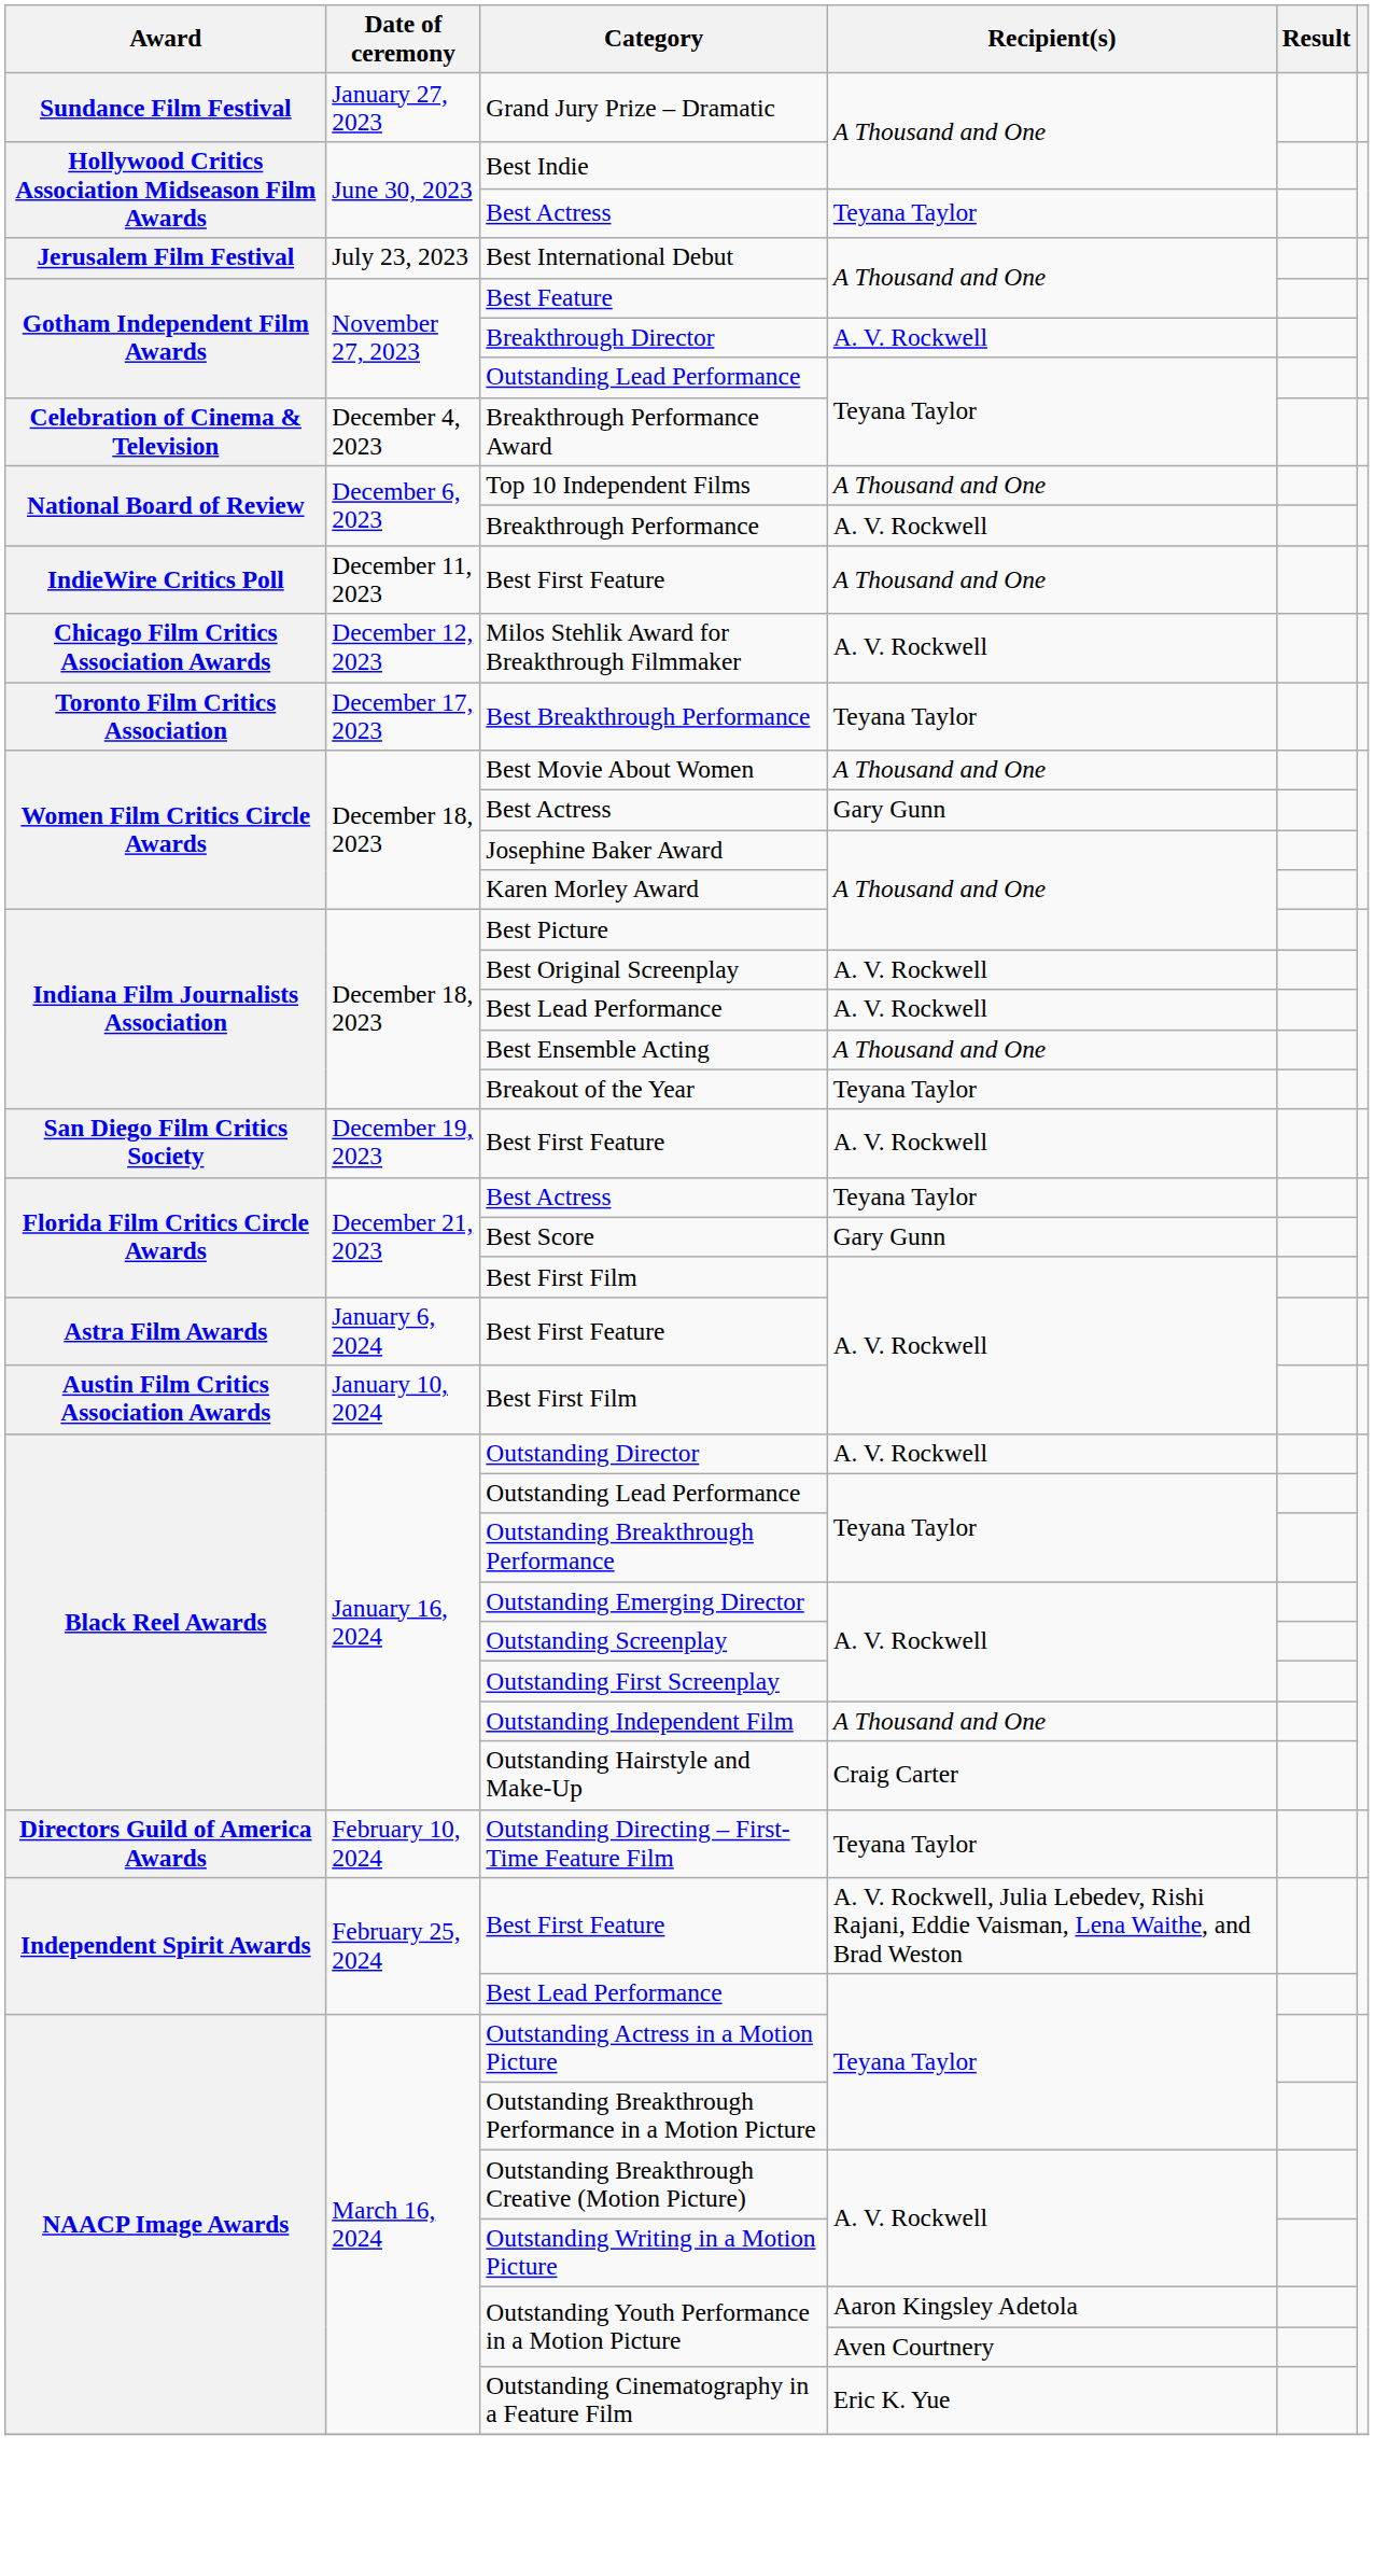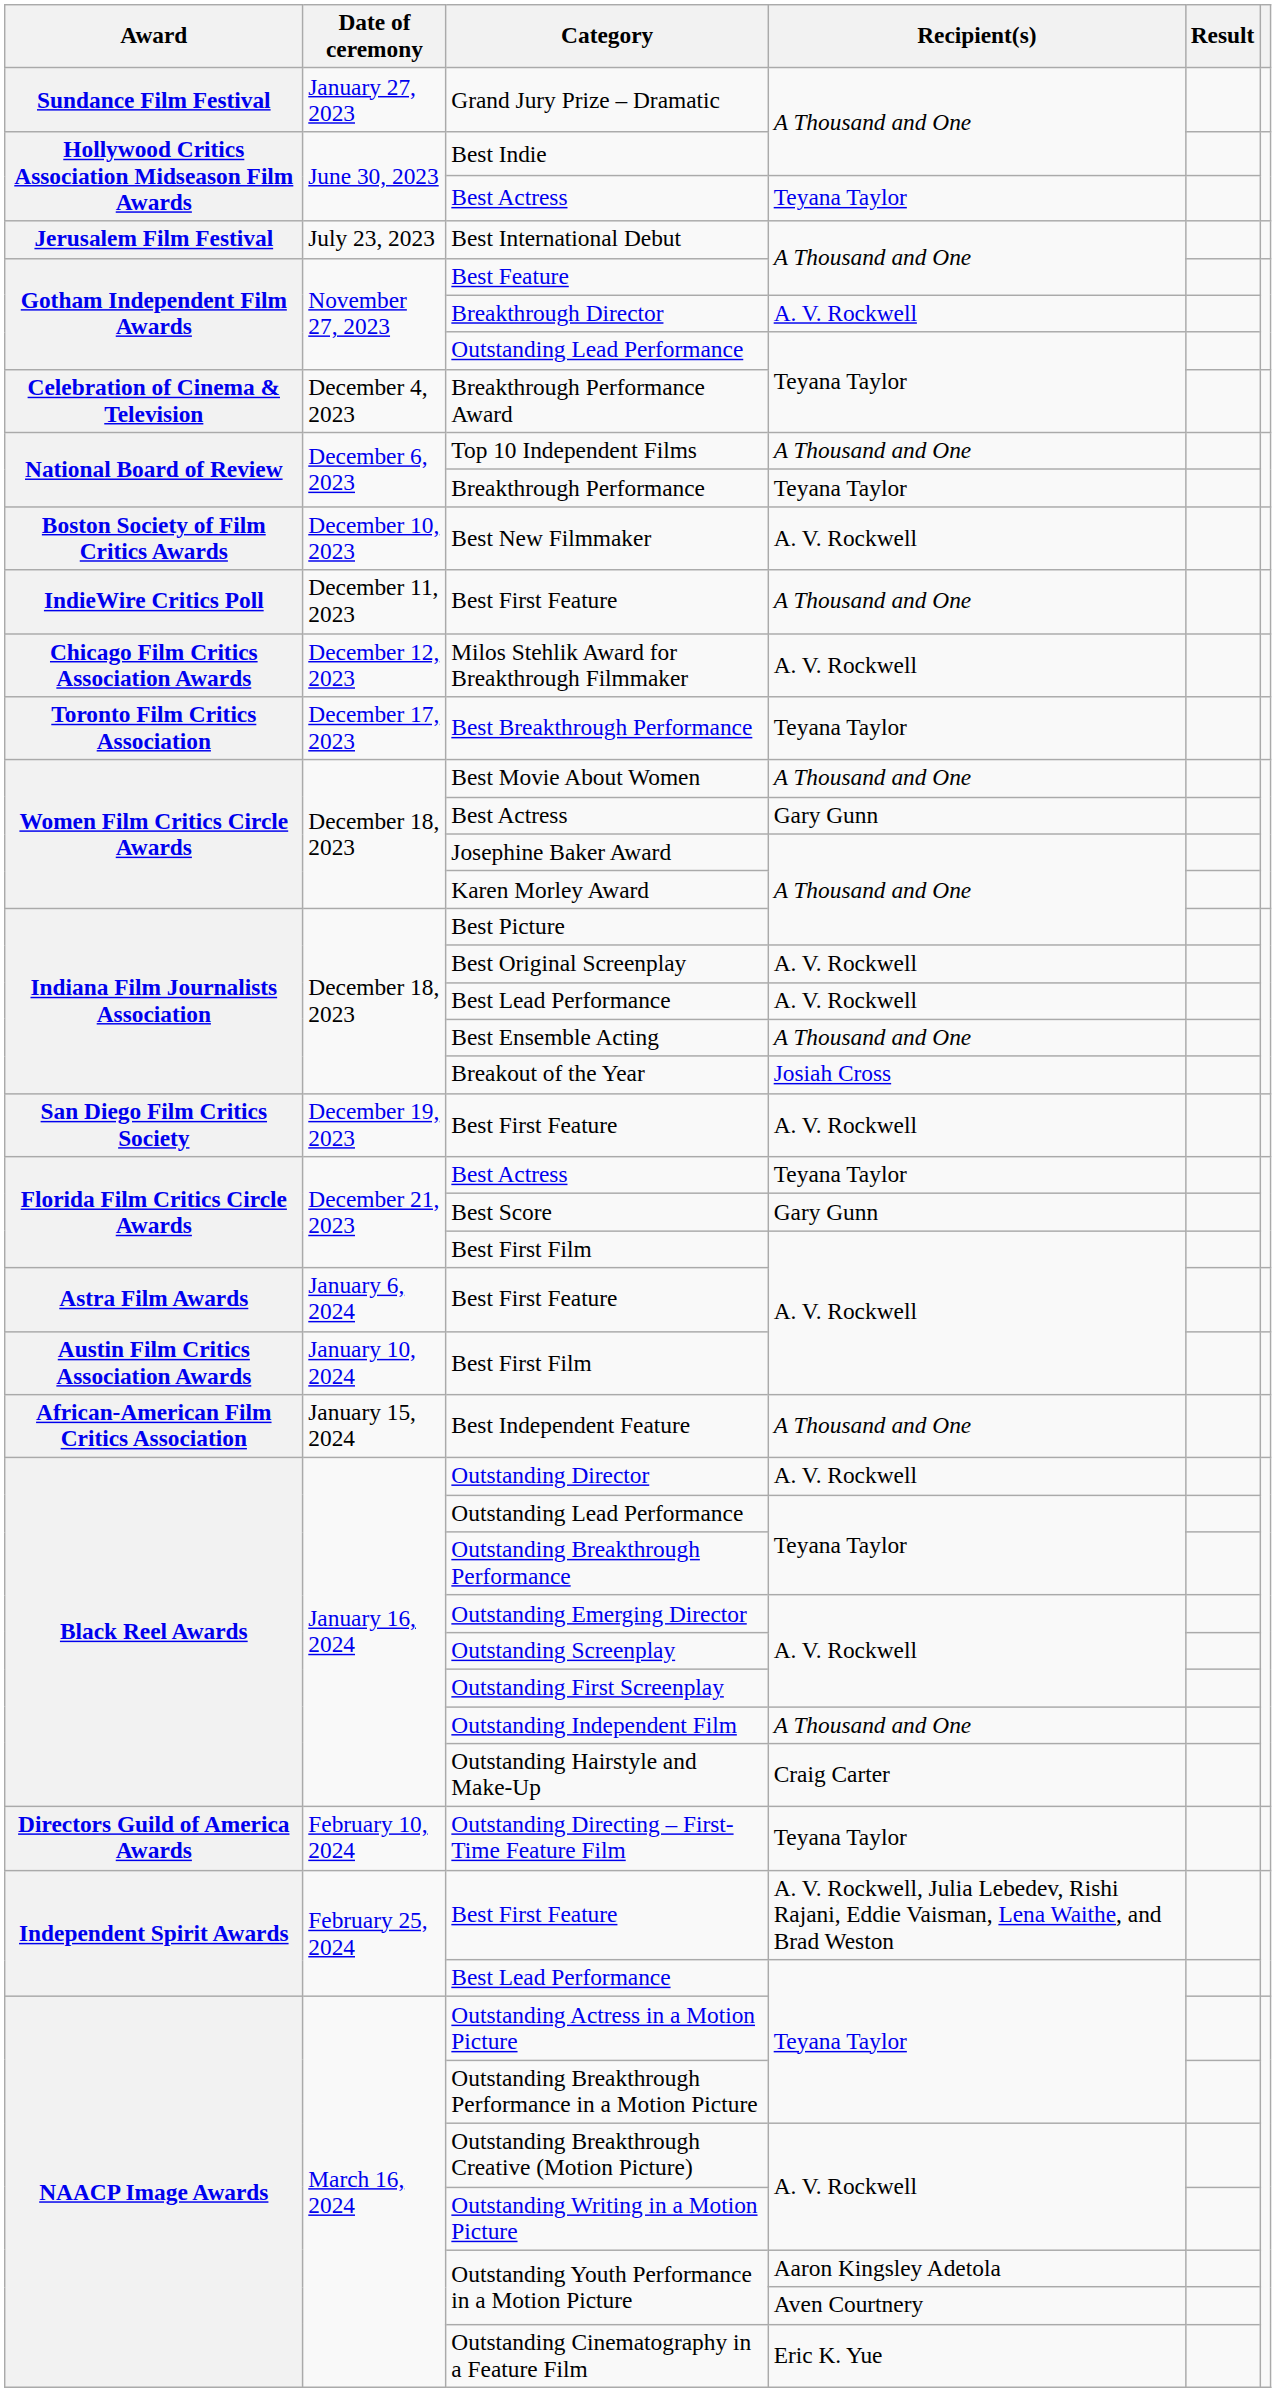Breakthrough Performance | Recipient(s): A. V. Rockwell -> Teyana Taylor
+ row: Boston Society of Film Critics Awards | December 10, 2023 | Best New Filmmaker | A. V. Rockwell
Breakout of the Year | Recipient(s): Teyana Taylor -> Josiah Cross
+ row: African-American Film Critics Association | January 15, 2024 | Best Independent Feature | A Thousand and One
